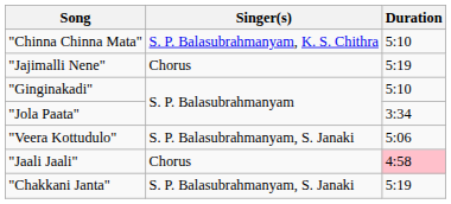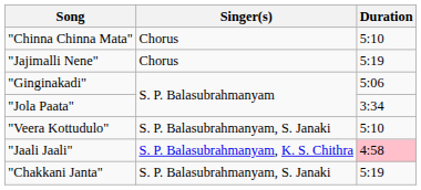"Chinna Chinna Mata" | Singer(s): S. P. Balasubrahmanyam, K. S. Chithra -> Chorus
"Ginginakadi" | Duration: 5:10 -> 5:06
"Veera Kottudulo" | Duration: 5:06 -> 5:10
"Jaali Jaali" | Singer(s): Chorus -> S. P. Balasubrahmanyam, K. S. Chithra
